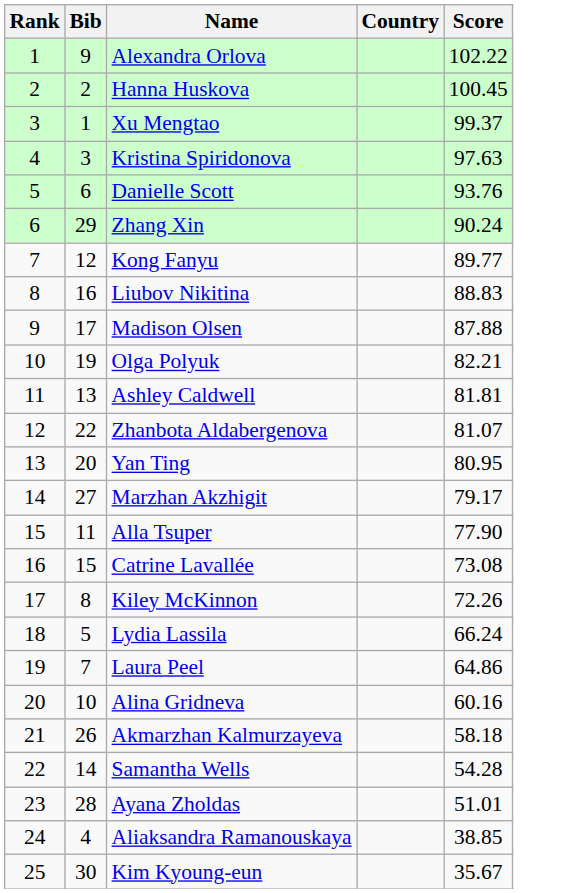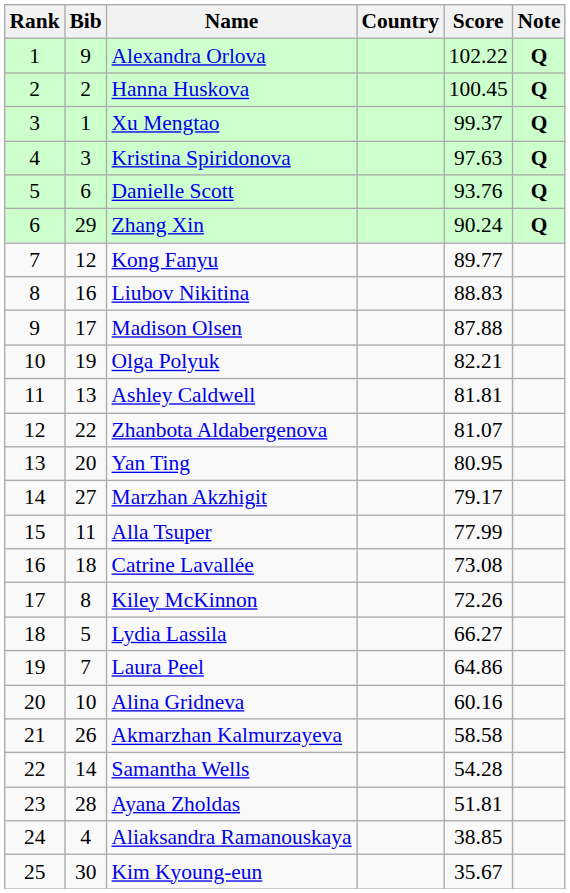+ column: Note | Q | Q | Q | Q | Q | Q
Alla Tsuper | Score: 77.90 -> 77.99
Catrine Lavallée | Bib: 15 -> 18
Lydia Lassila | Score: 66.24 -> 66.27
Akmarzhan Kalmurzayeva | Score: 58.18 -> 58.58
Ayana Zholdas | Score: 51.01 -> 51.81
